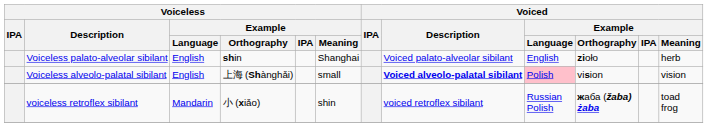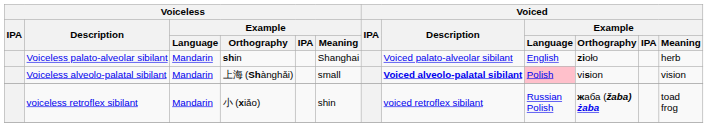Voiceless palato-alveolar sibilant | Voiceless / Example / Language: English -> Mandarin
Voiceless alveolo-palatal sibilant | Voiceless / Example / Language: English -> Mandarin
